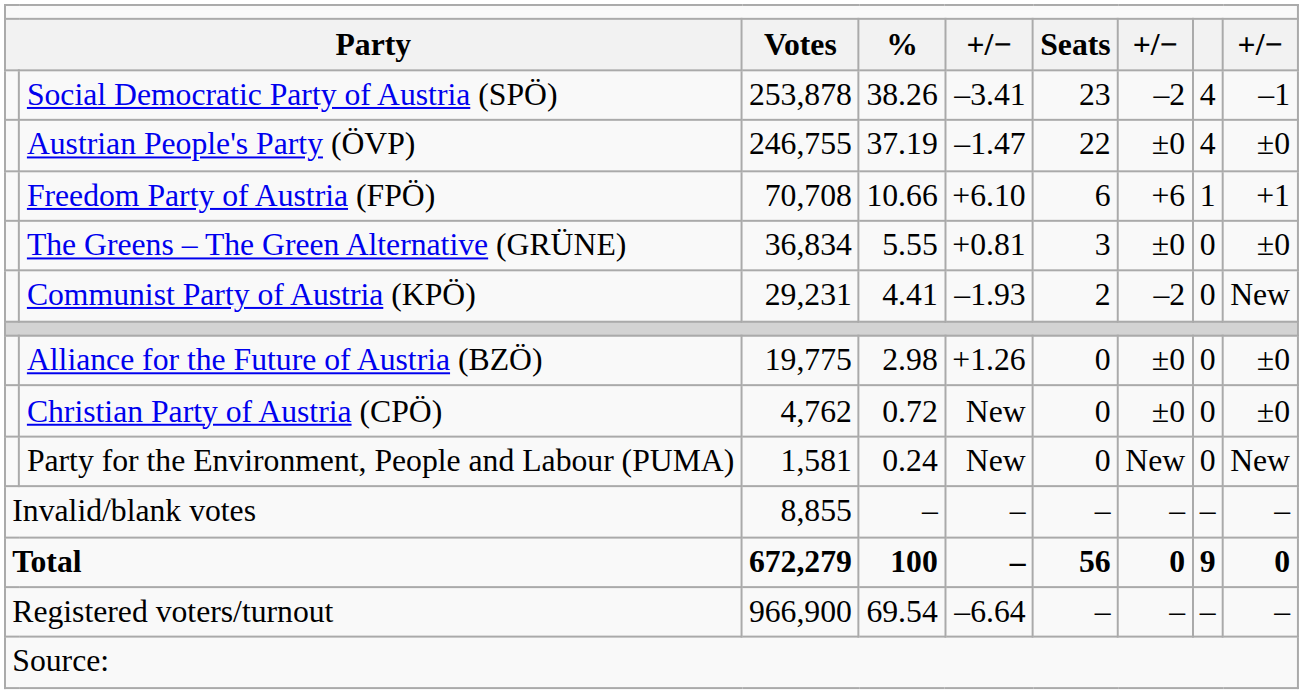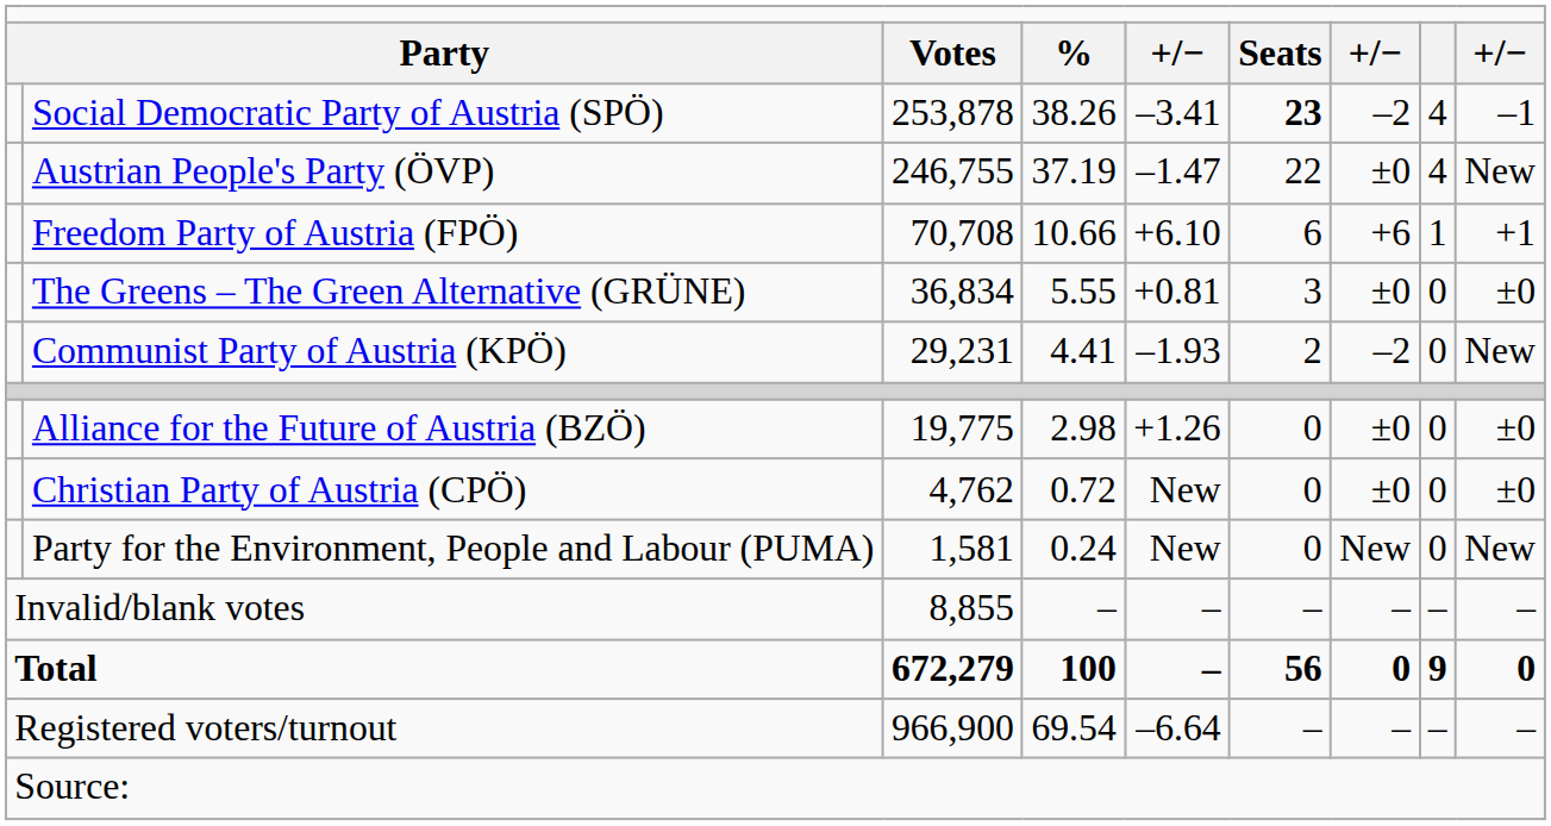Social Democratic Party of Austria (SPÖ) | column 6: normal -> bold
Austrian People's Party (ÖVP) | column 9: ±0 -> New
